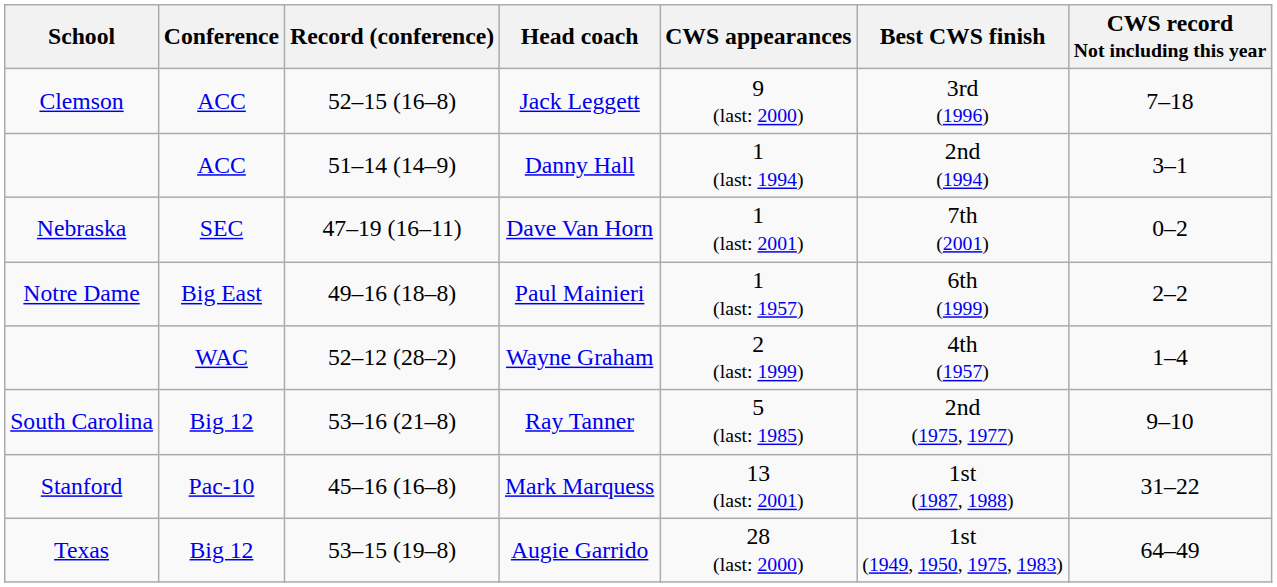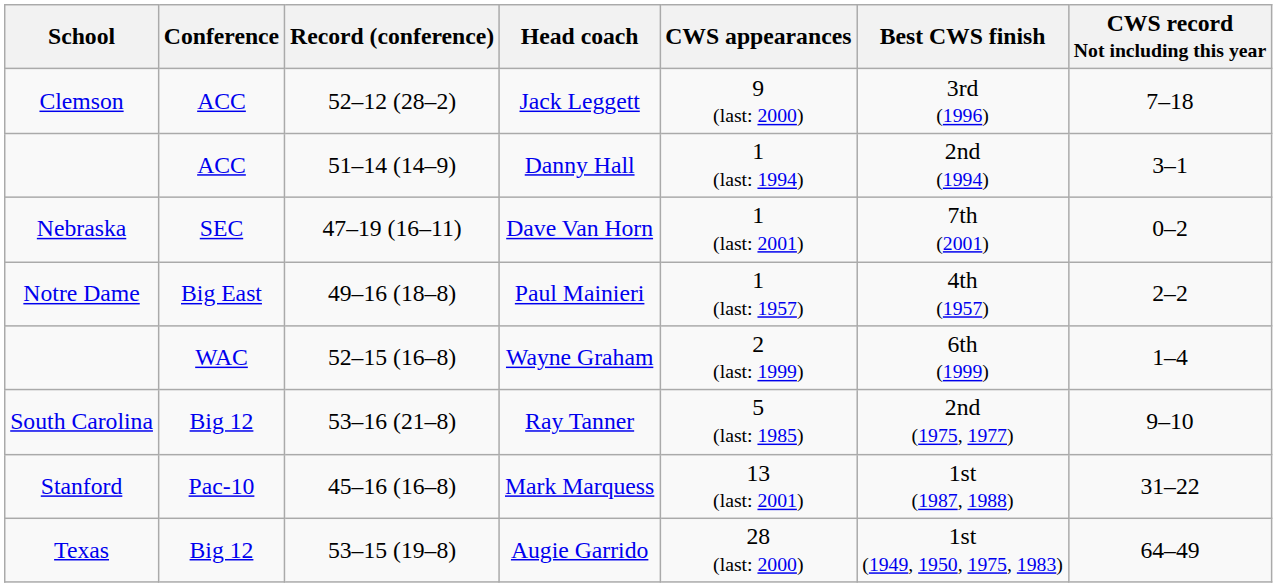Jack Leggett | Record (conference): 52–15 (16–8) -> 52–12 (28–2)
Paul Mainieri | Best CWS finish: 6th (1999) -> 4th (1957)
Wayne Graham | Record (conference): 52–12 (28–2) -> 52–15 (16–8)
Wayne Graham | Best CWS finish: 4th (1957) -> 6th (1999)
